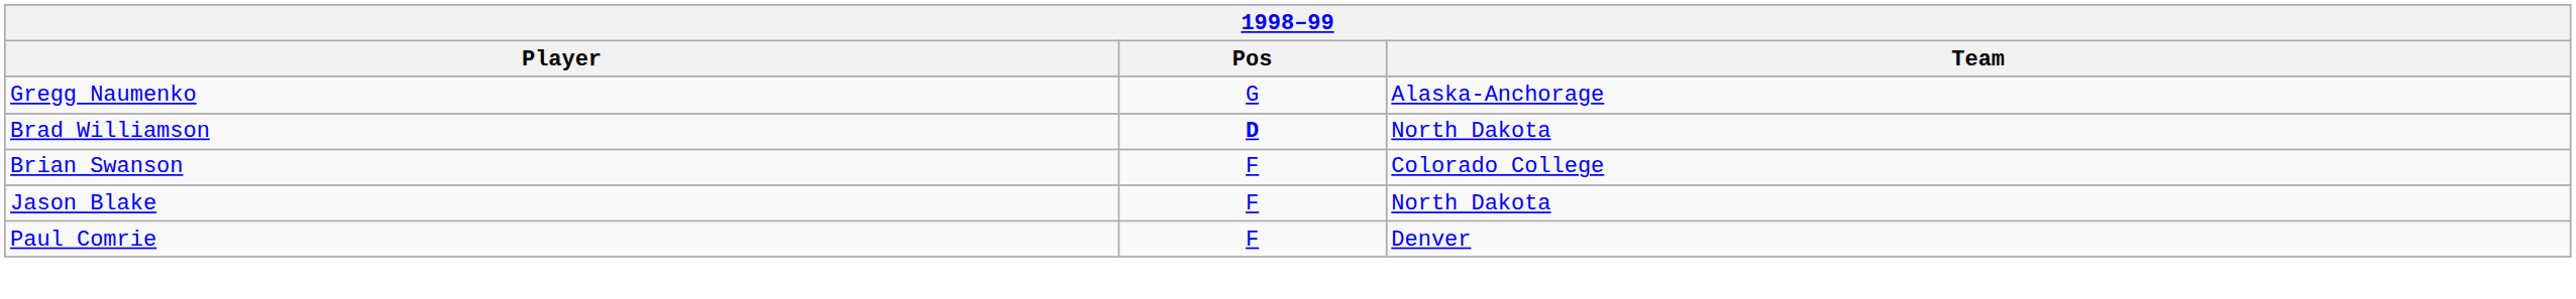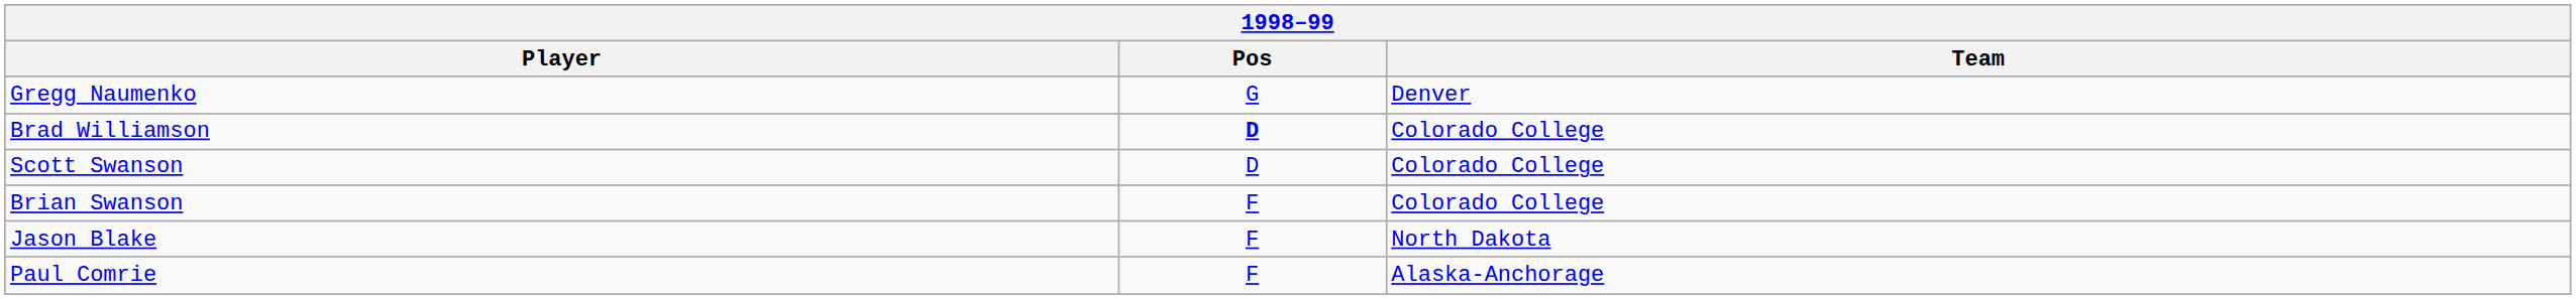Gregg Naumenko | Team: Alaska-Anchorage -> Denver
Brad Williamson | Team: North Dakota -> Colorado College
+ row: Scott Swanson | D | Colorado College
Paul Comrie | Team: Denver -> Alaska-Anchorage
